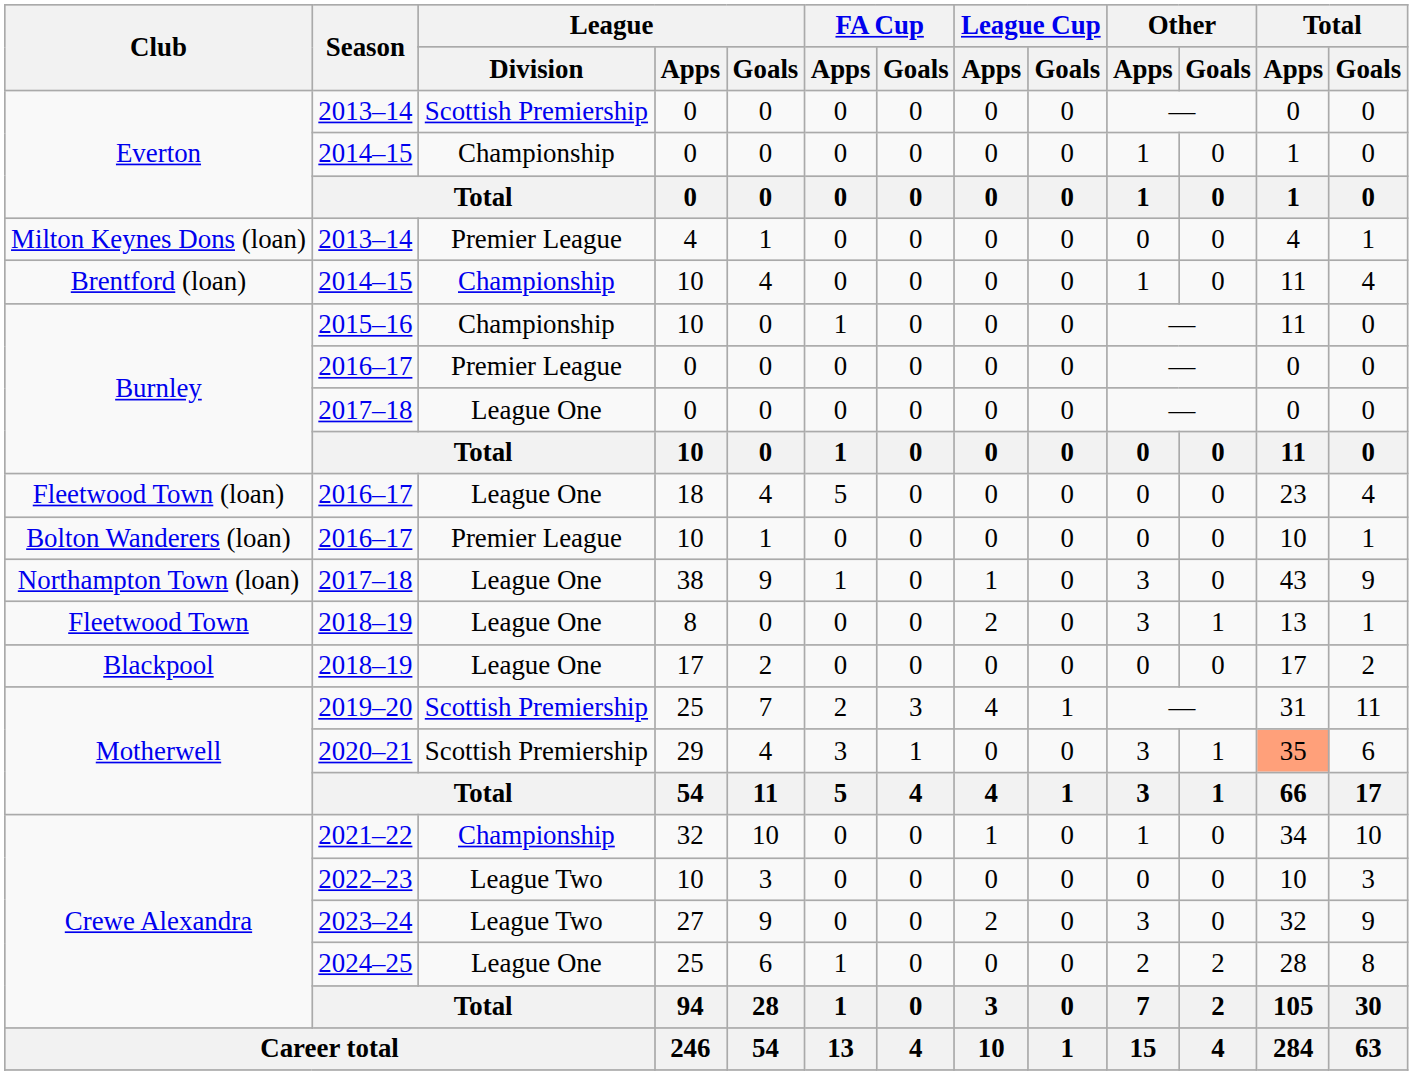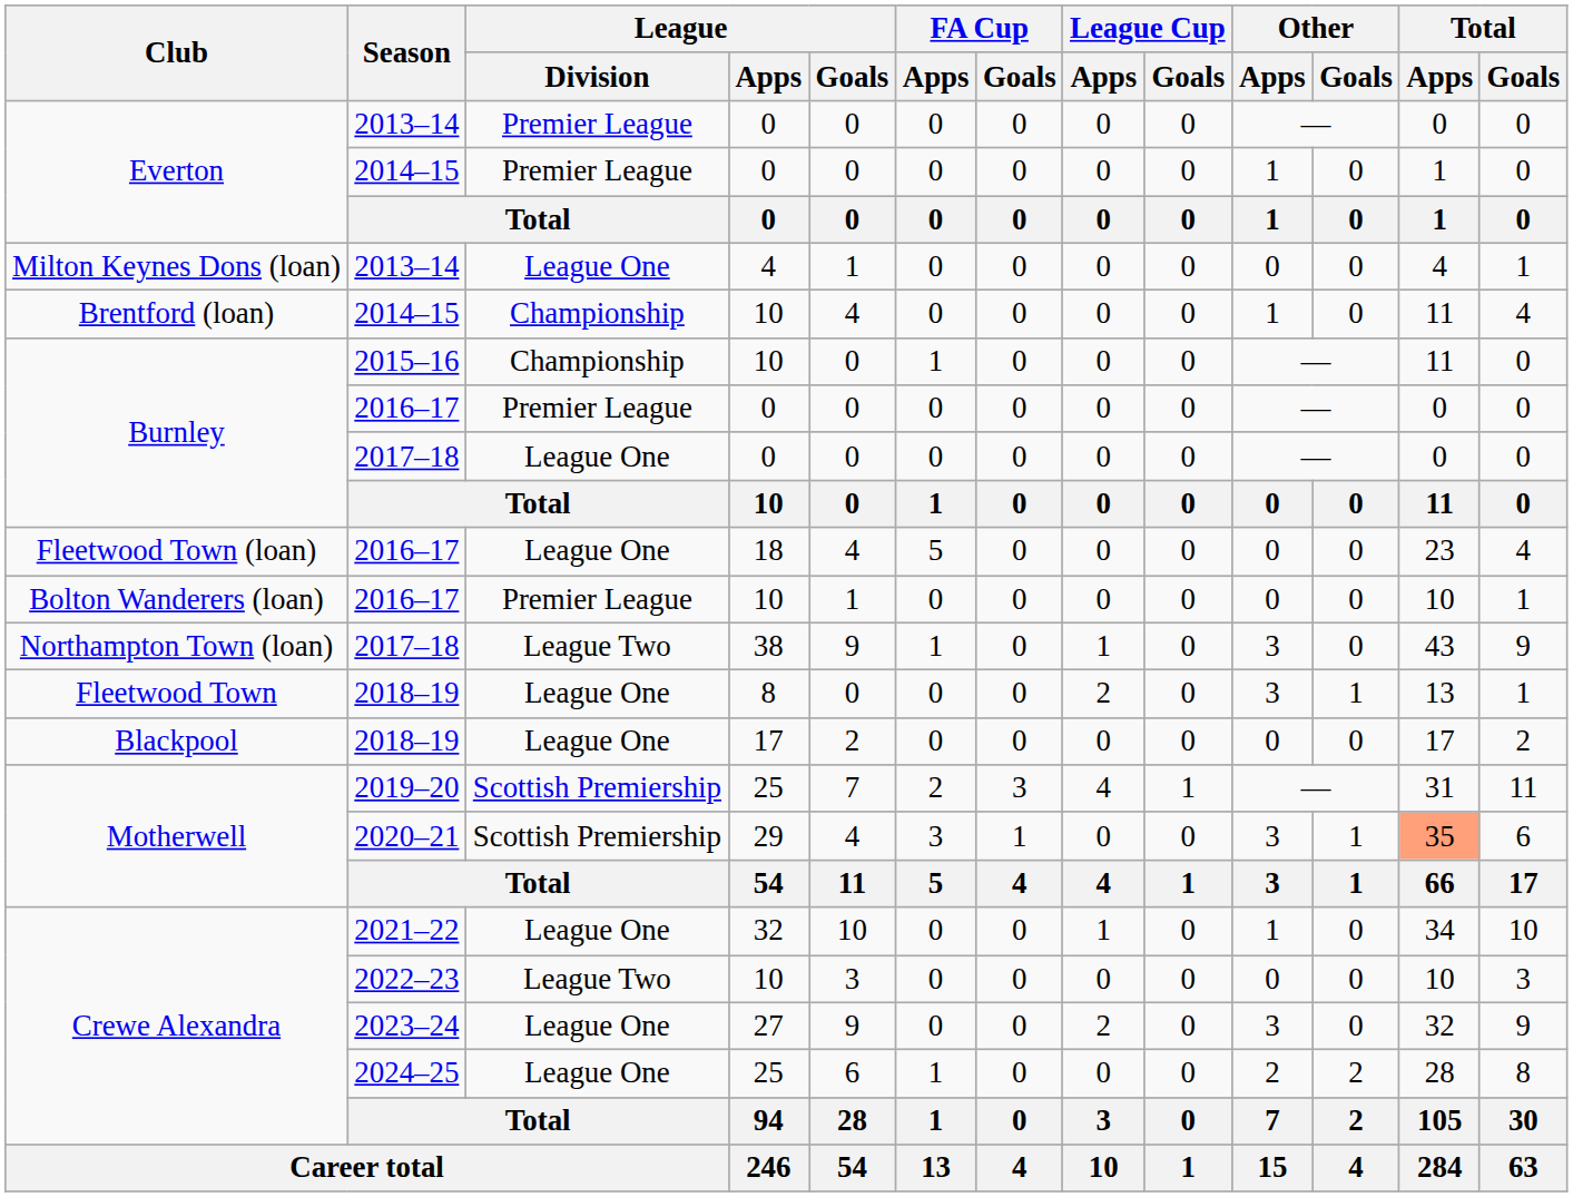Everton / 2013–14 | League / Division: Scottish Premiership -> Premier League
Everton / 2014–15 | League / Division: Championship -> Premier League
Milton Keynes Dons (loan) / 2013–14 | League / Division: Premier League -> League One
Northampton Town (loan) / 2017–18 | League / Division: League One -> League Two
2021–22 | League / Division: Championship -> League One
2023–24 | League / Division: League Two -> League One
